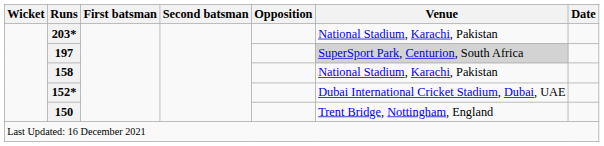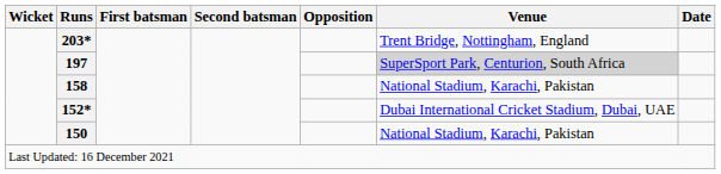203* | Venue: National Stadium, Karachi, Pakistan -> Trent Bridge, Nottingham, England
150 | Venue: Trent Bridge, Nottingham, England -> National Stadium, Karachi, Pakistan
